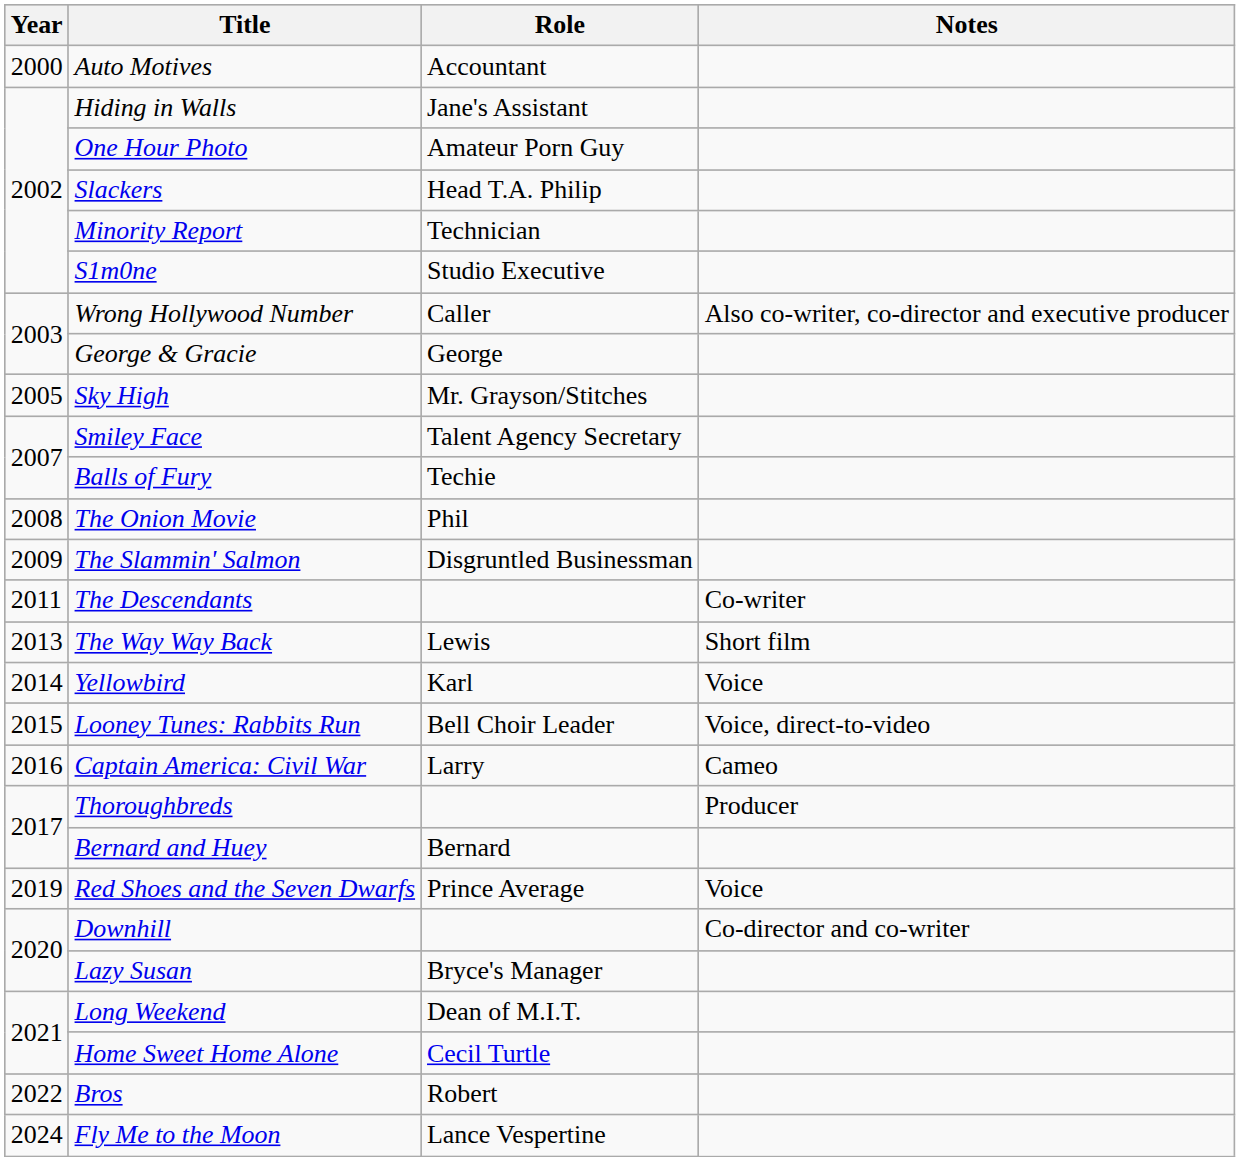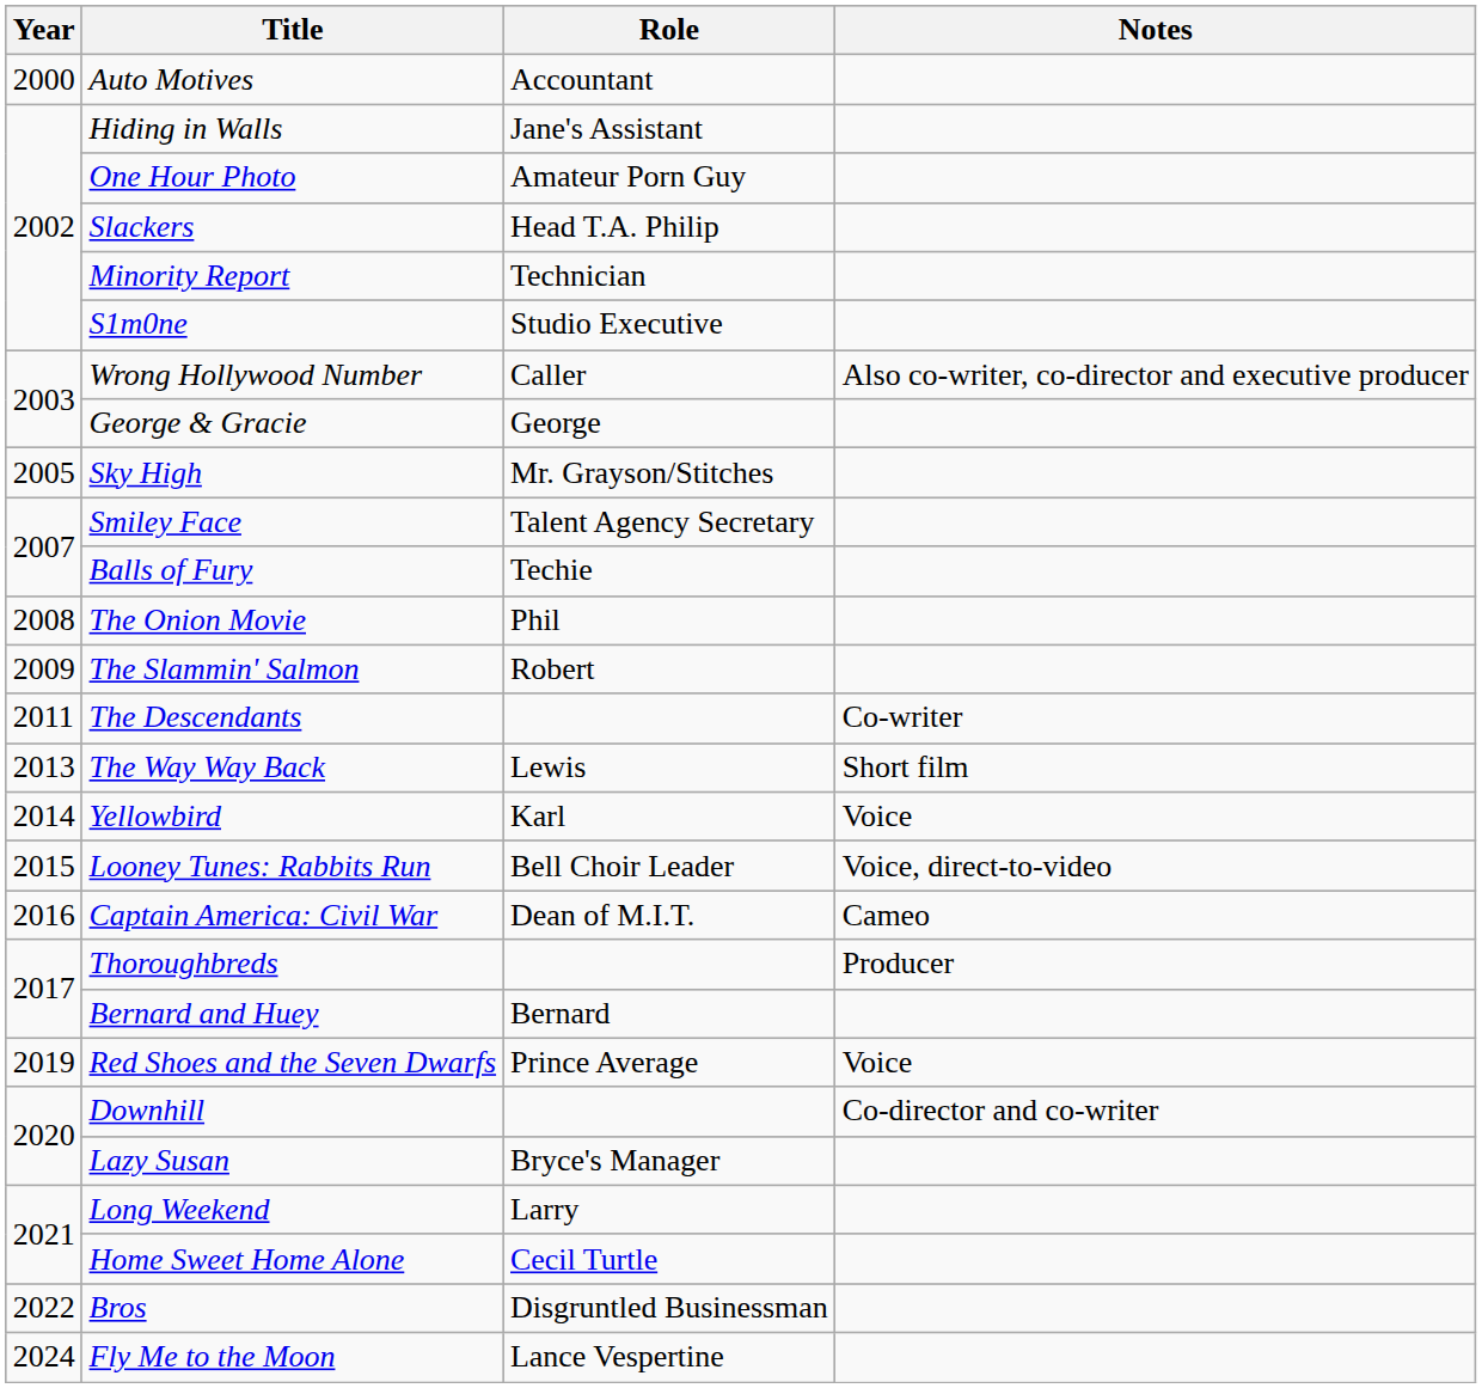The Slammin' Salmon | Role: Disgruntled Businessman -> Robert
Captain America: Civil War | Role: Larry -> Dean of M.I.T.
Long Weekend | Role: Dean of M.I.T. -> Larry
Bros | Role: Robert -> Disgruntled Businessman
